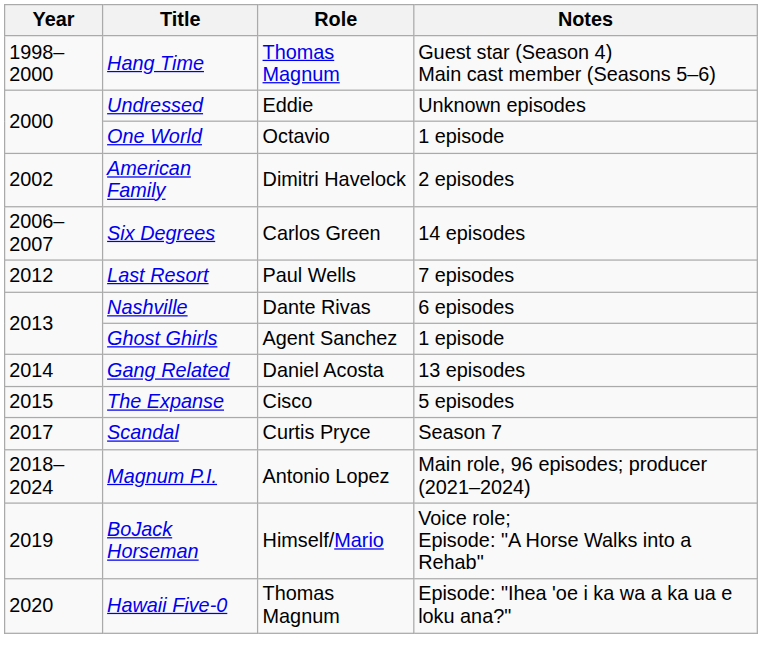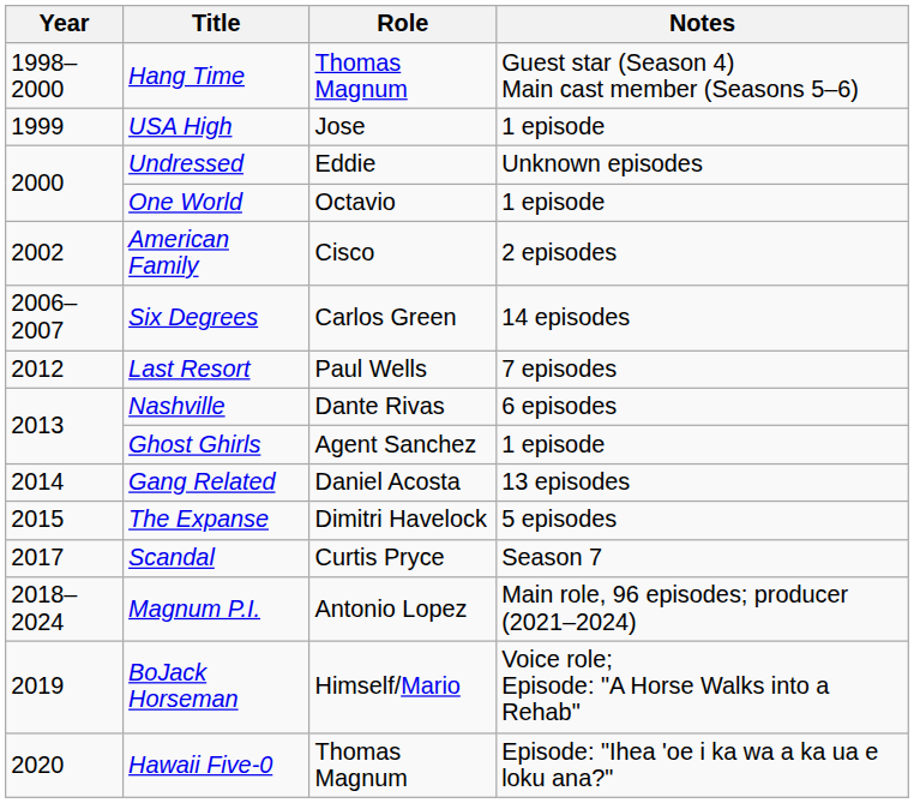+ row: 1999 | USA High | Jose | 1 episode
American Family | Role: Dimitri Havelock -> Cisco
The Expanse | Role: Cisco -> Dimitri Havelock
